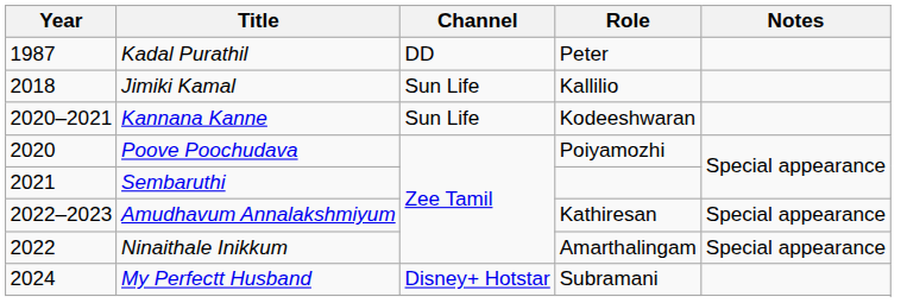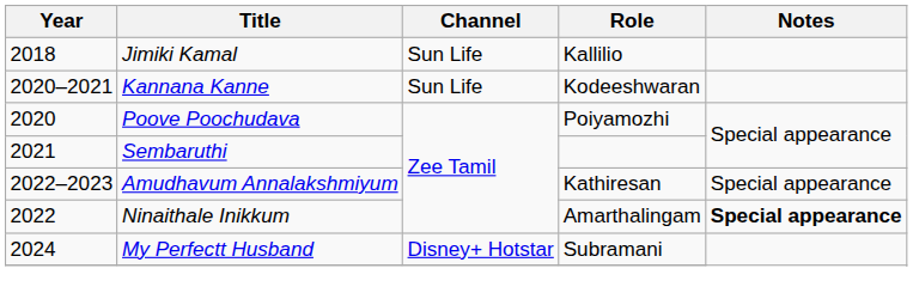- row: 1987 | Kadal Purathil | DD | Peter
Ninaithale Inikkum | Notes: normal -> bold
